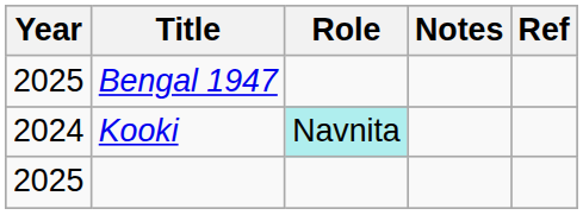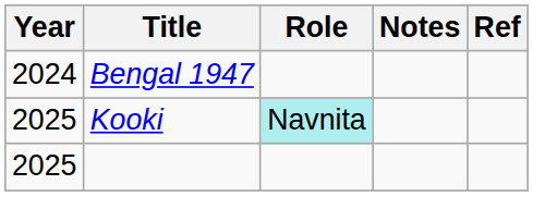Bengal 1947 | Year: 2025 -> 2024
Kooki | Year: 2024 -> 2025
